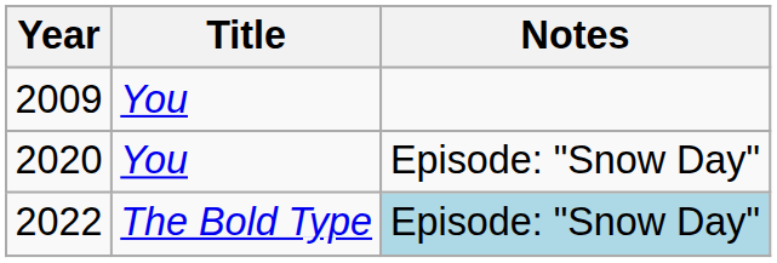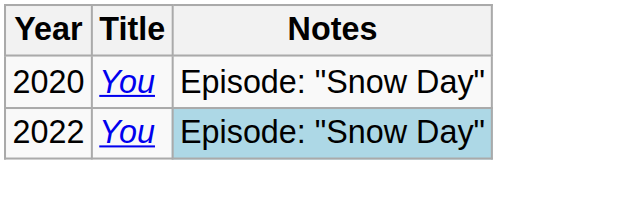- row: 2009 | You
2022 | Title: The Bold Type -> You
